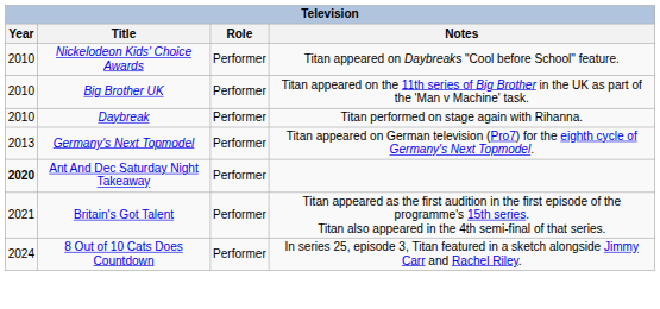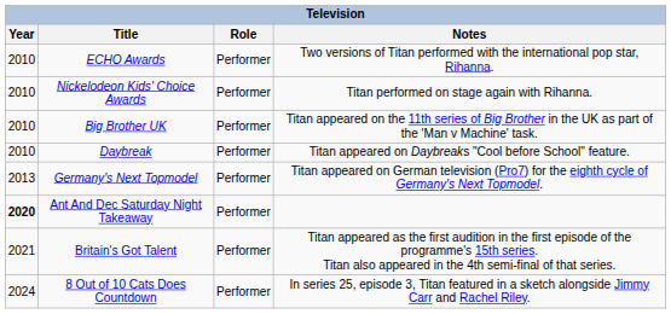+ row: 2010 | ECHO Awards | Performer | Two versions of Titan performed with the international pop star, Rihanna.
Nickelodeon Kids' Choice Awards | Notes: Titan appeared on Daybreaks "Cool before School" feature. -> Titan performed on stage again with Rihanna.
Daybreak | Notes: Titan performed on stage again with Rihanna. -> Titan appeared on Daybreaks "Cool before School" feature.
